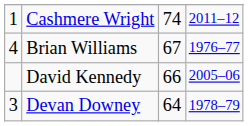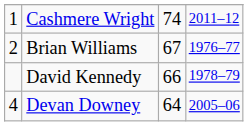Brian Williams | column 1: 4 -> 2
David Kennedy | column 4: 2005–06 -> 1978–79
Devan Downey | column 1: 3 -> 4
Devan Downey | column 4: 1978–79 -> 2005–06
